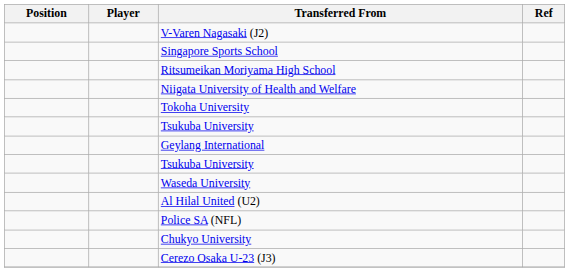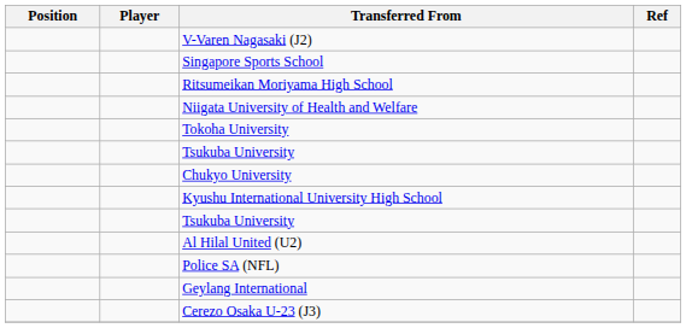rows swapped: Chukyo University <-> Geylang International
+ row: Kyushu International University High School
- row: Waseda University
